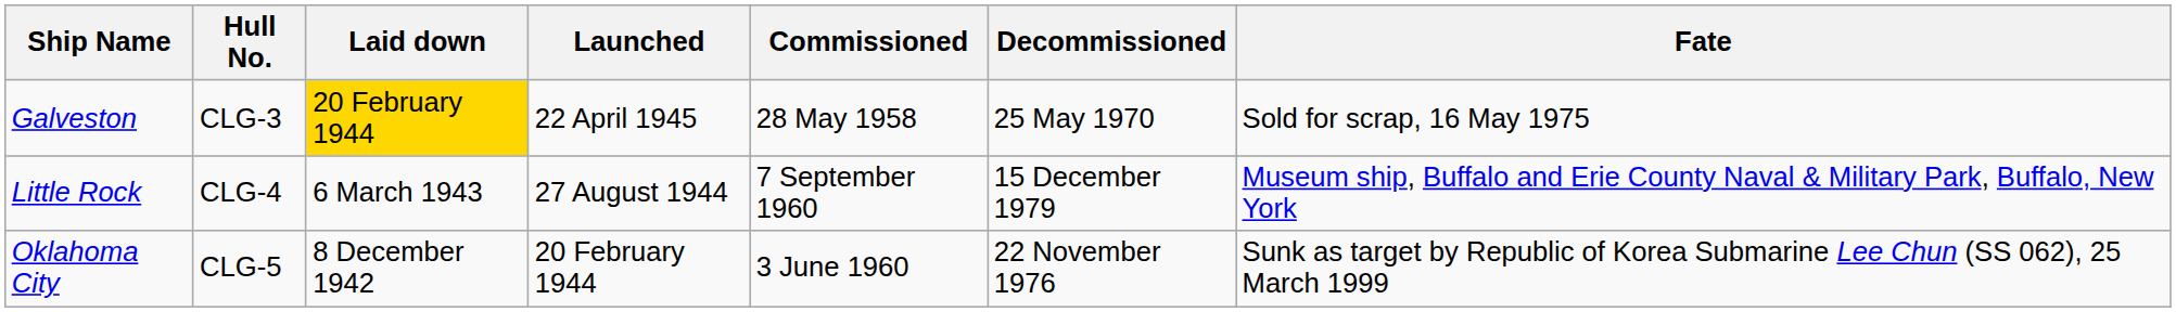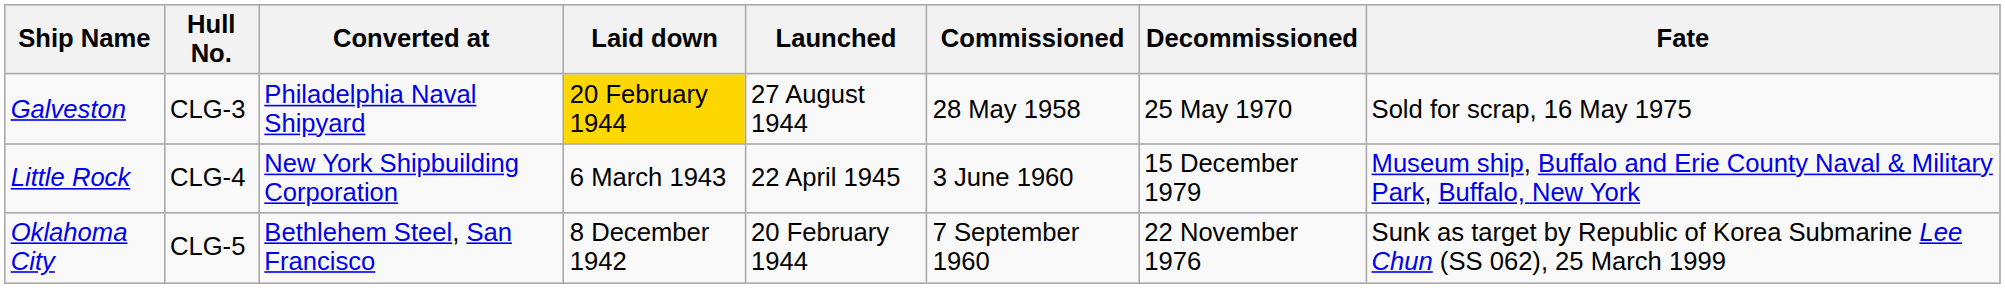+ column: Converted at | Philadelphia Naval Shipyard | New York Shipbuilding Corporation | Bethlehem Steel, San Francisco
Galveston | Launched: 22 April 1945 -> 27 August 1944
Little Rock | Launched: 27 August 1944 -> 22 April 1945
Little Rock | Commissioned: 7 September 1960 -> 3 June 1960
Oklahoma City | Commissioned: 3 June 1960 -> 7 September 1960
